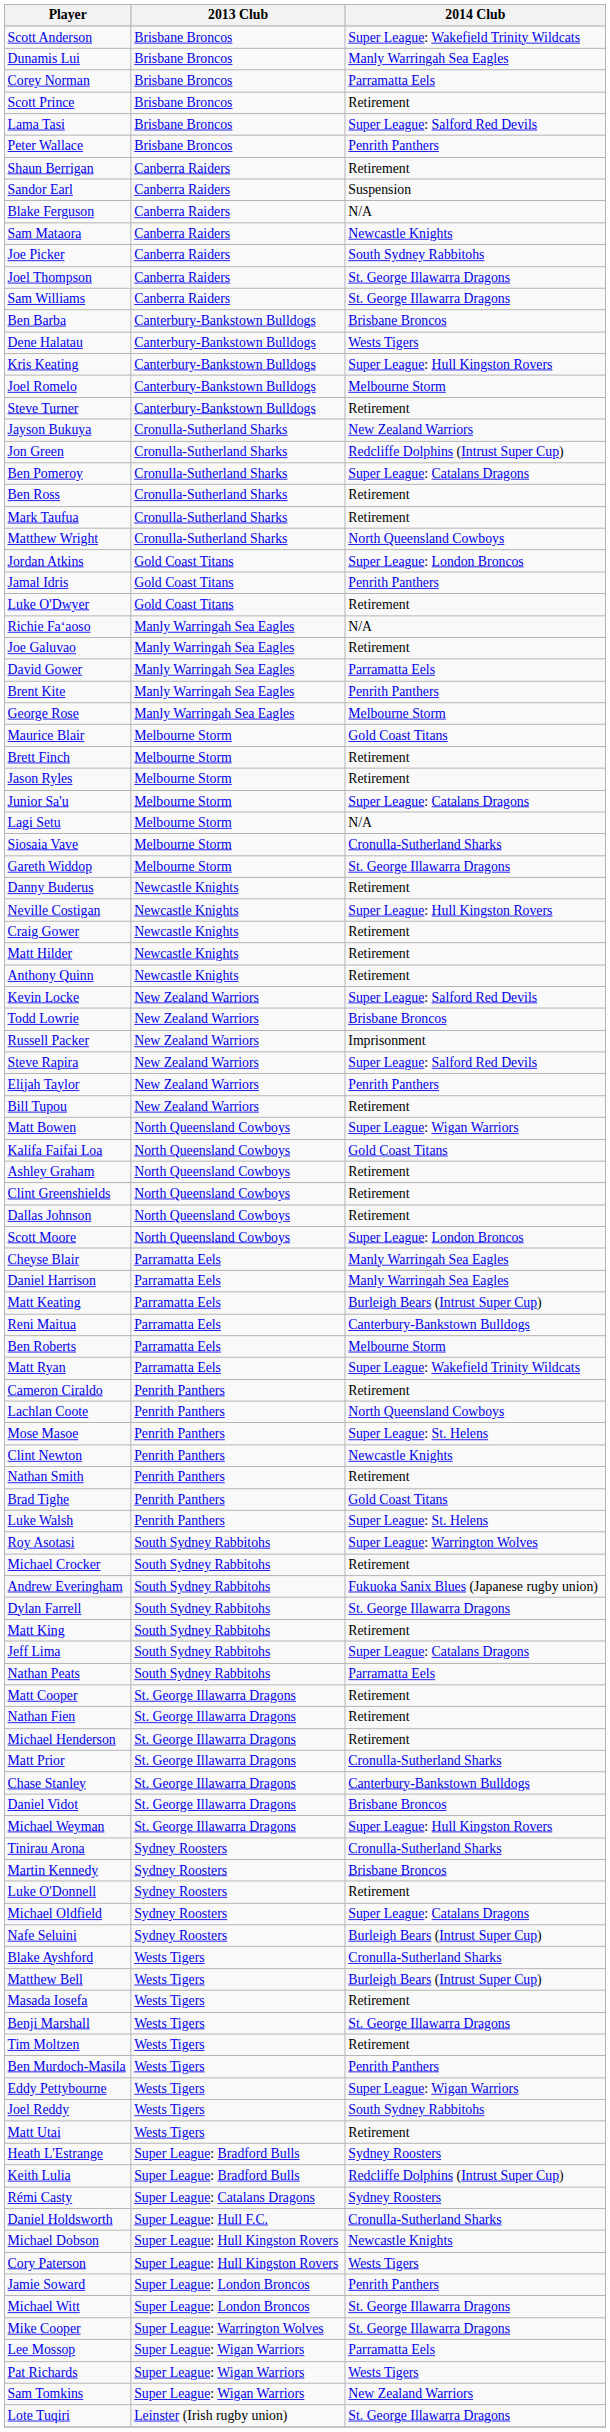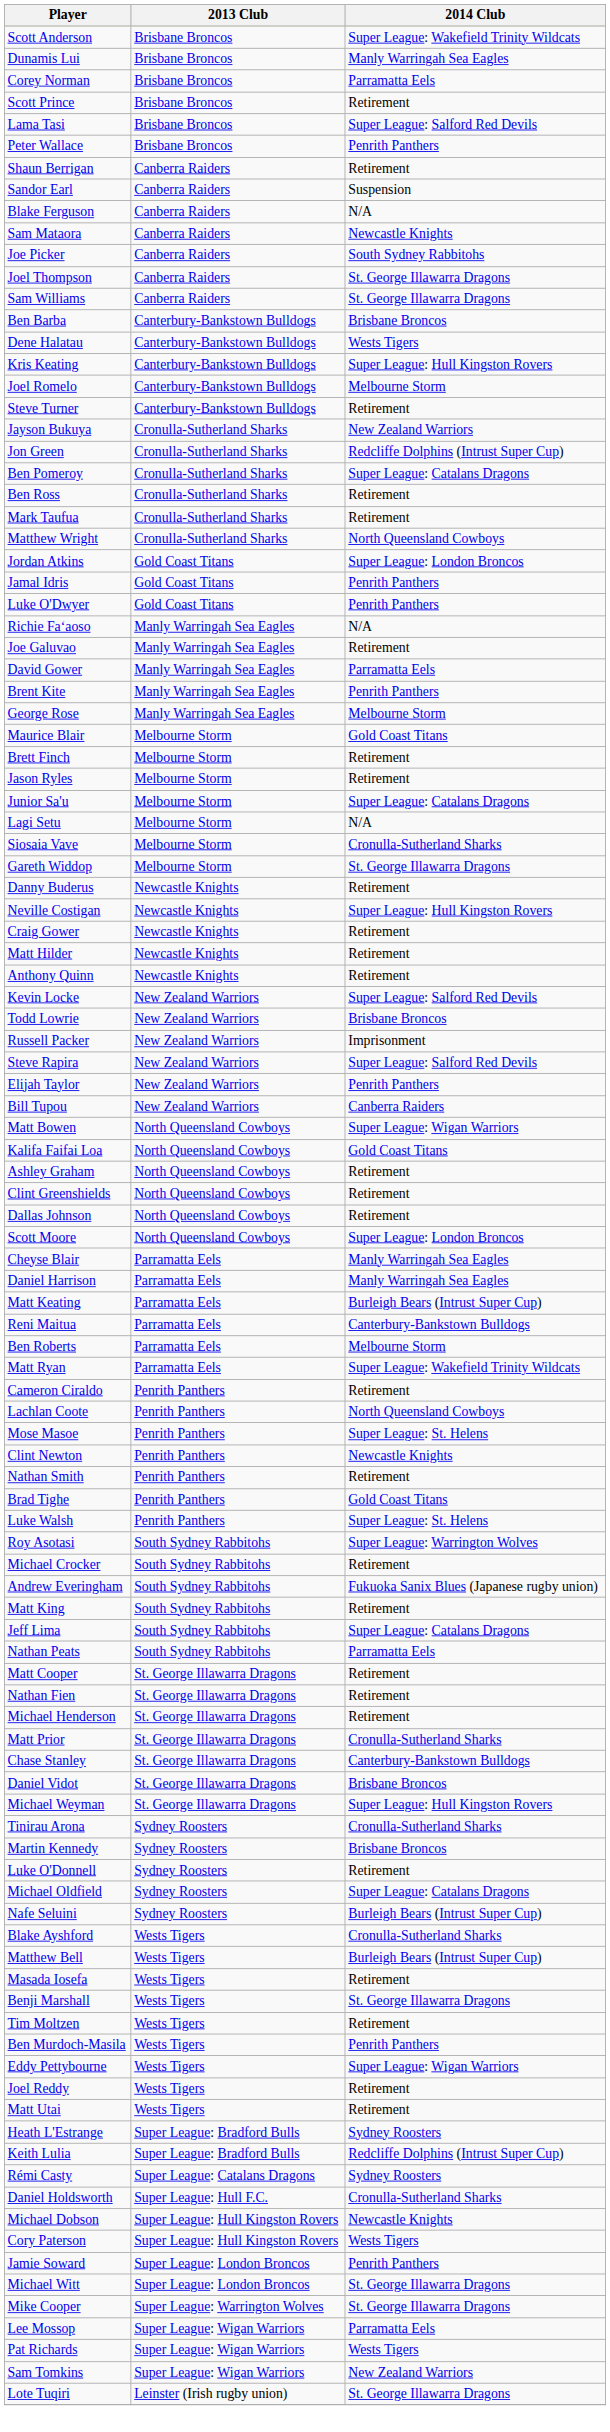Luke O'Dwyer | 2014 Club: Retirement -> Penrith Panthers
Bill Tupou | 2014 Club: Retirement -> Canberra Raiders
- row: Dylan Farrell | South Sydney Rabbitohs | St. George Illawarra Dragons
Joel Reddy | 2014 Club: South Sydney Rabbitohs -> Retirement
